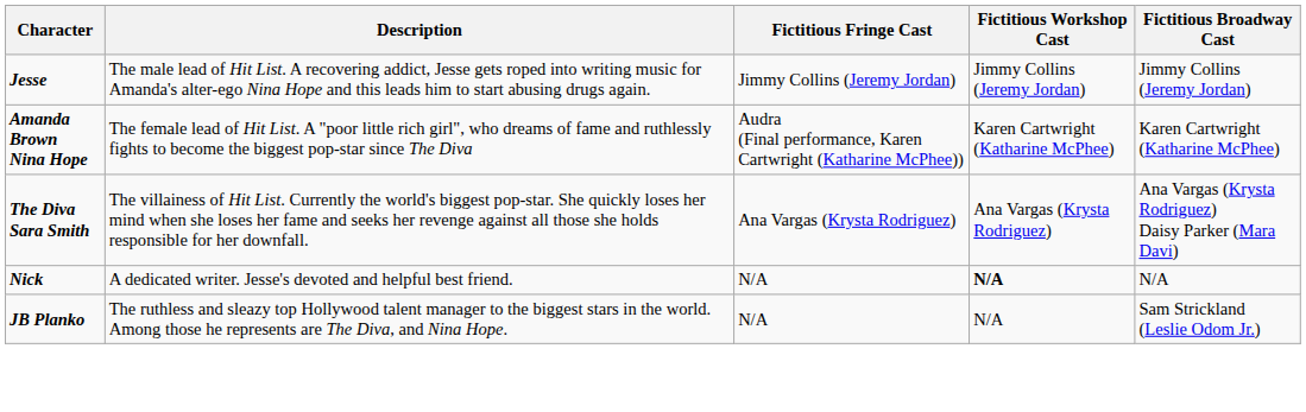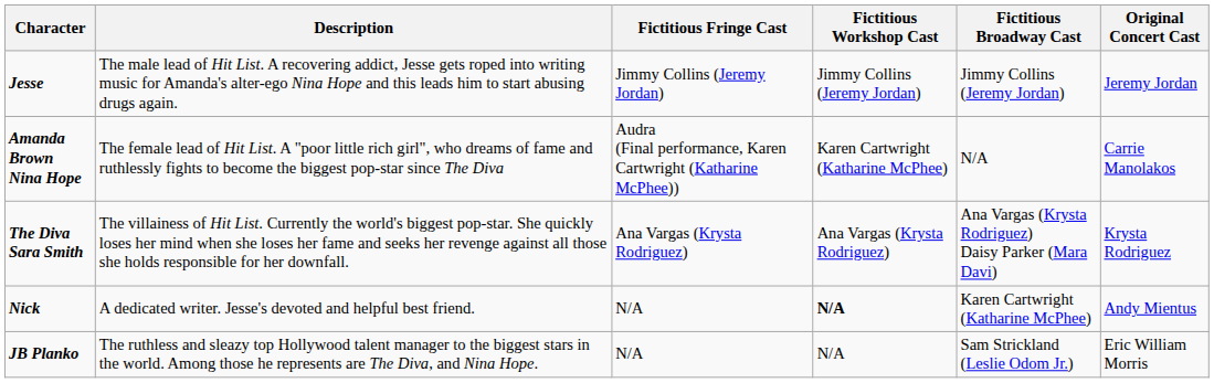+ column: Original Concert Cast | Jeremy Jordan | Carrie Manolakos | Krysta Rodriguez | Andy Mientus | Eric William Morris
Amanda Brown Nina Hope | Fictitious Broadway Cast: Karen Cartwright (Katharine McPhee) -> N/A
Nick | Fictitious Broadway Cast: N/A -> Karen Cartwright (Katharine McPhee)
